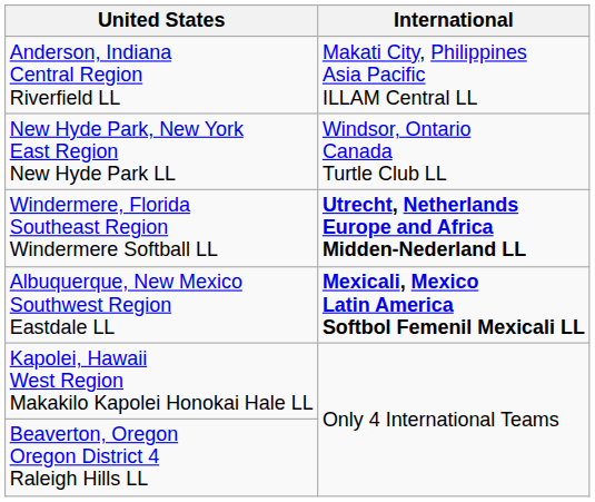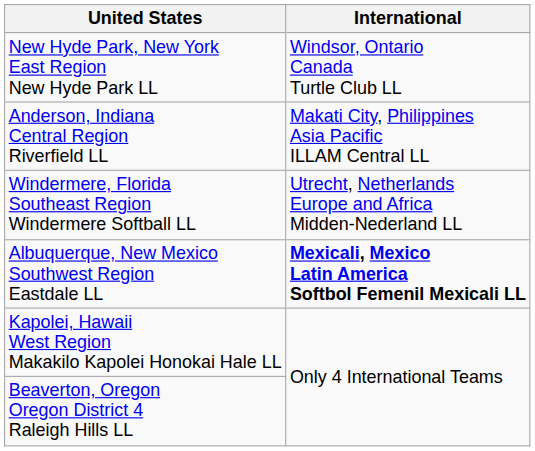rows swapped: Anderson, Indiana Central Region Riverfield LL <-> New Hyde Park, New York East Region New Hyde Park LL
Windermere, Florida Southeast Region Windermere Softball LL | International: bold -> normal
